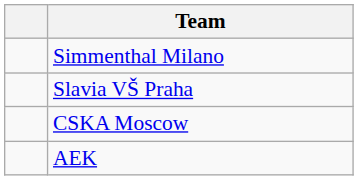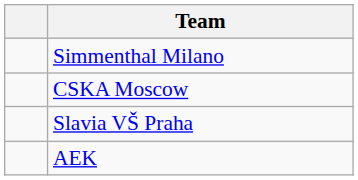rows swapped: Slavia VŠ Praha <-> CSKA Moscow
